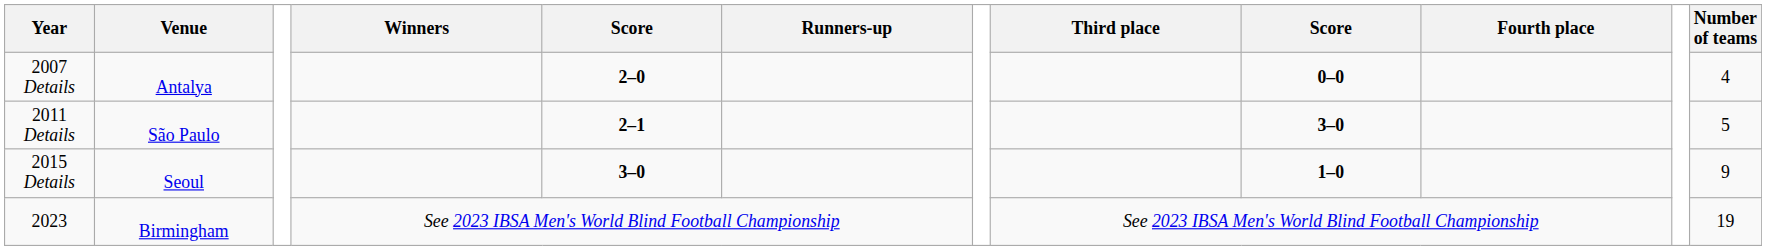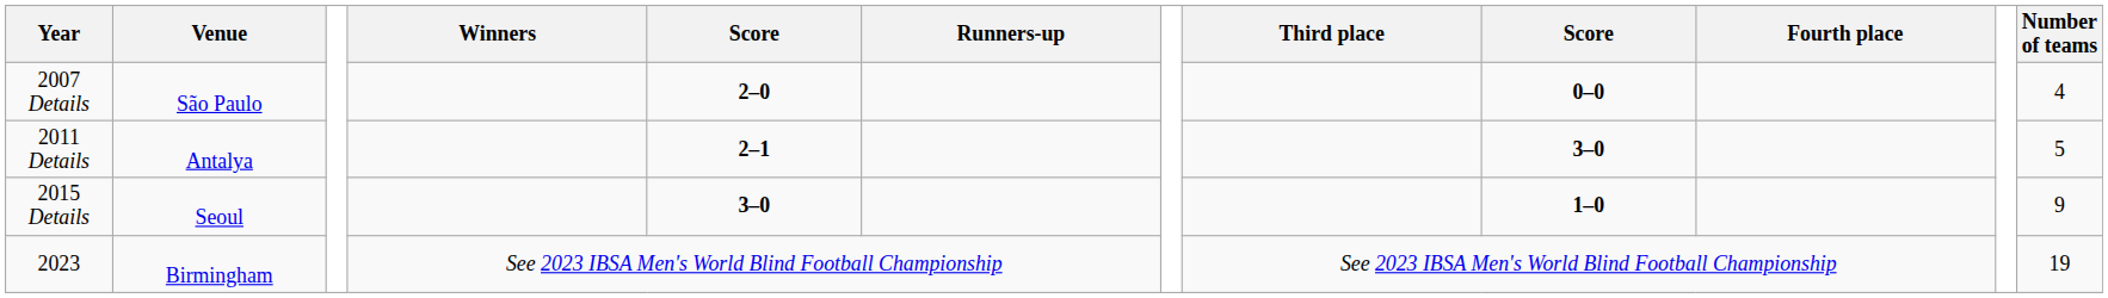2007 Details | Venue: Antalya -> São Paulo
2011 Details | Venue: São Paulo -> Antalya
